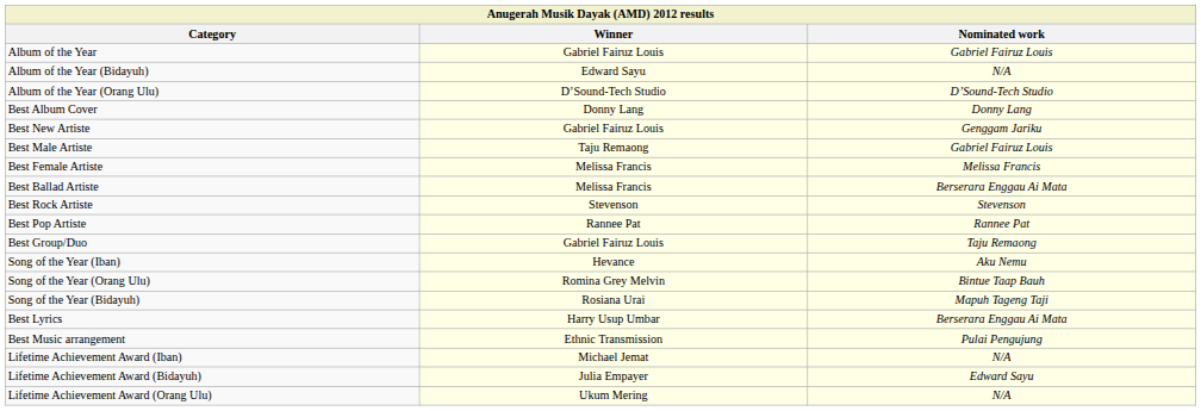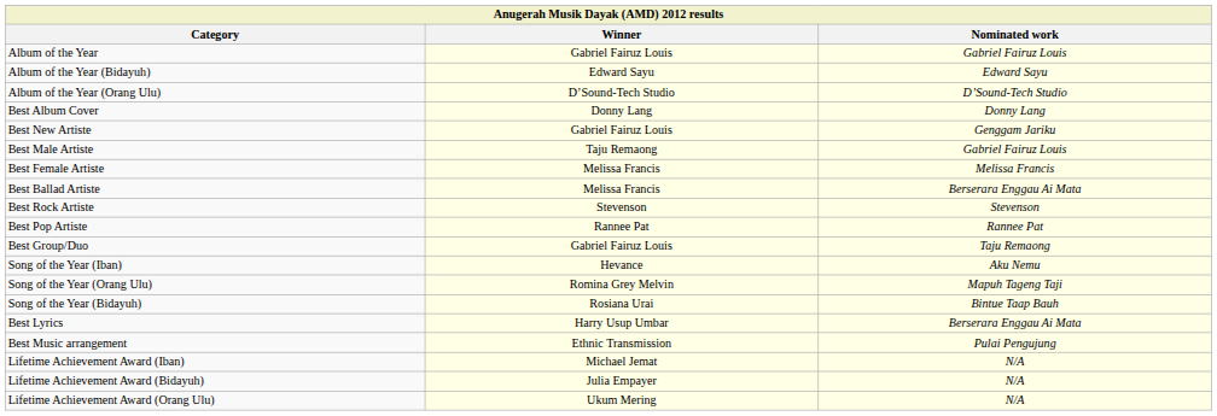Album of the Year (Bidayuh) | Nominated work: N/A -> Edward Sayu
Song of the Year (Orang Ulu) | Nominated work: Bintue Taap Bauh -> Mapuh Tageng Taji
Song of the Year (Bidayuh) | Nominated work: Mapuh Tageng Taji -> Bintue Taap Bauh
Lifetime Achievement Award (Bidayuh) | Nominated work: Edward Sayu -> N/A
